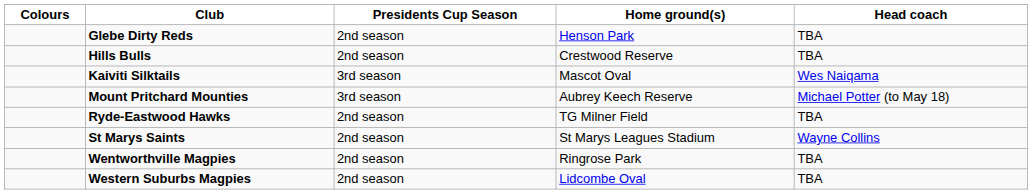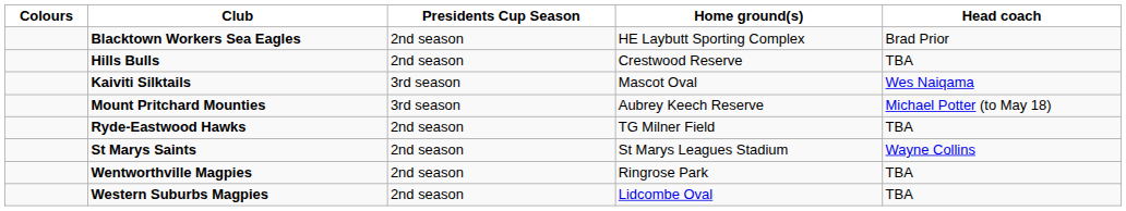+ row: Blacktown Workers Sea Eagles | 2nd season | HE Laybutt Sporting Complex | Brad Prior
- row: Glebe Dirty Reds | 2nd season | Henson Park | TBA
